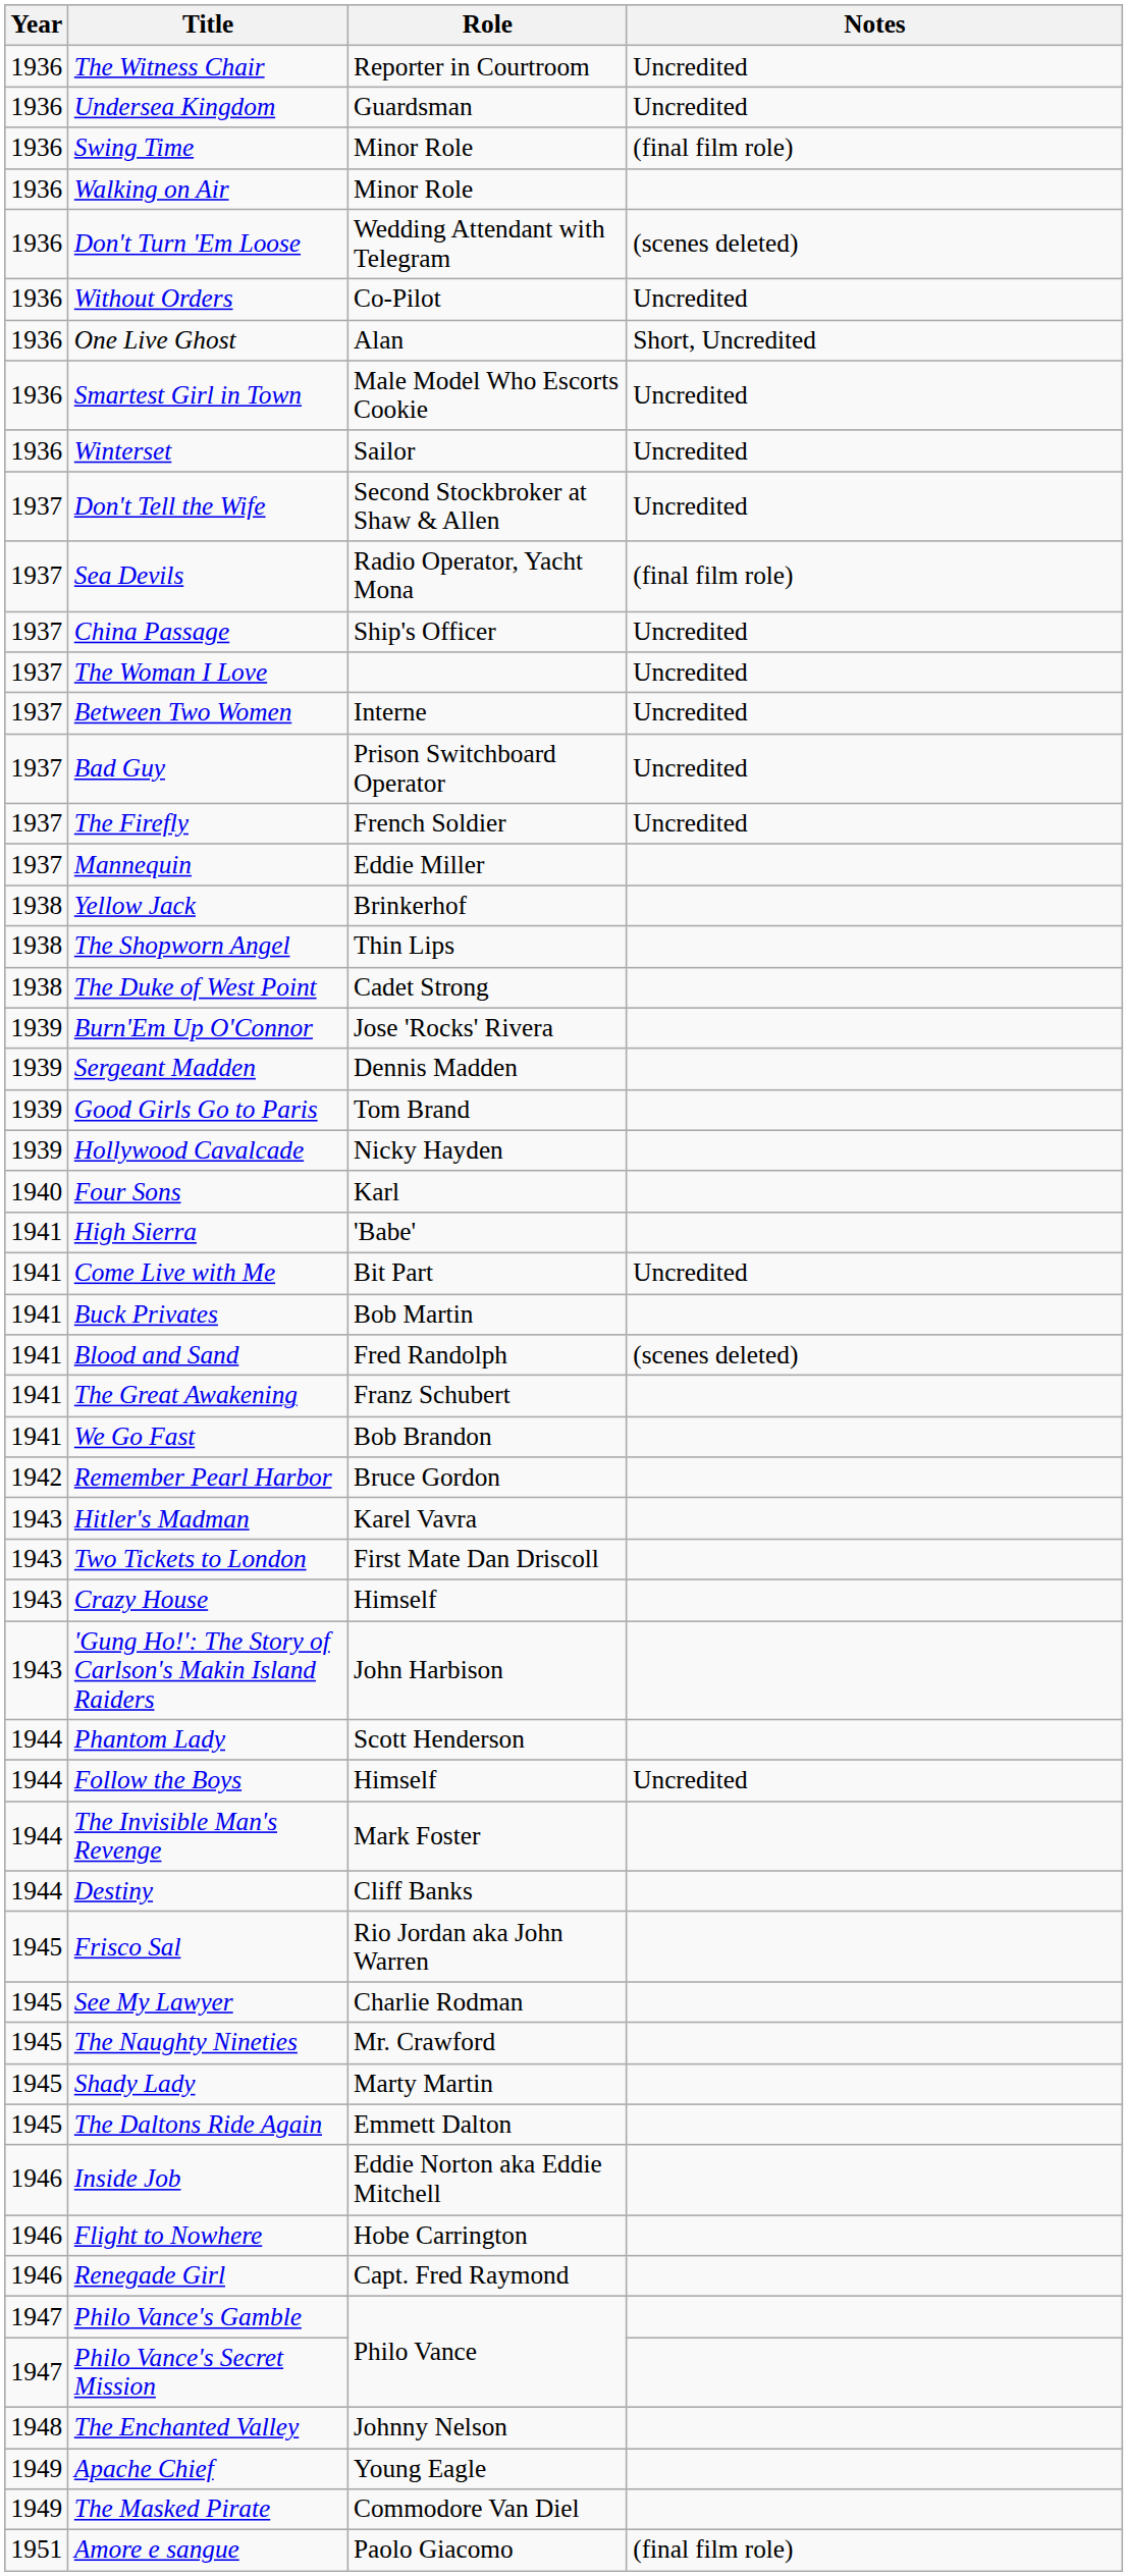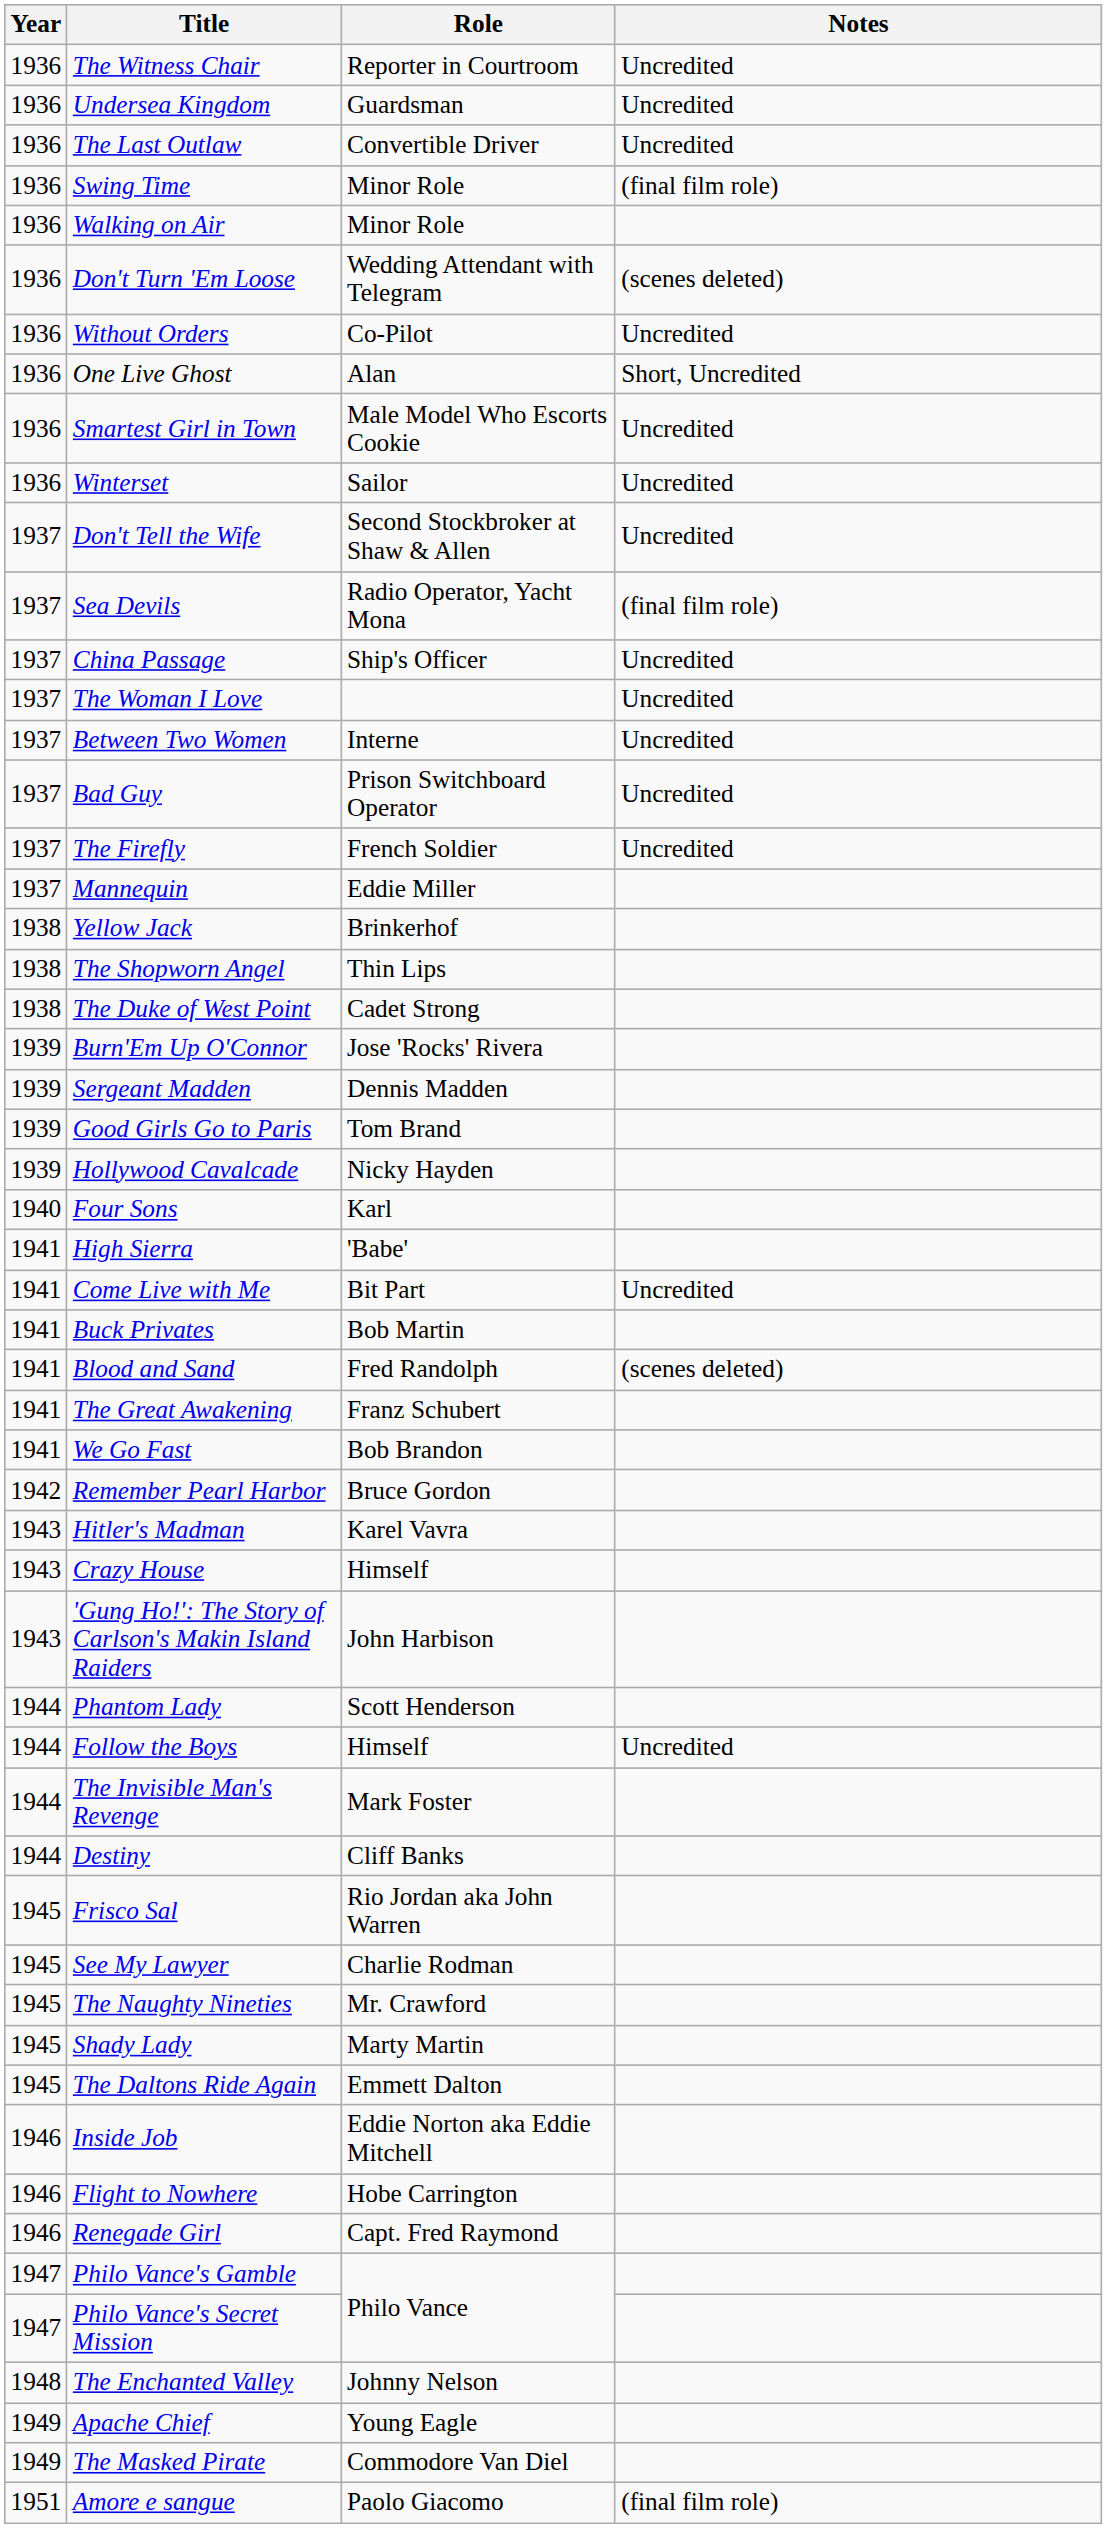+ row: 1936 | The Last Outlaw | Convertible Driver | Uncredited
- row: 1943 | Two Tickets to London | First Mate Dan Driscoll
